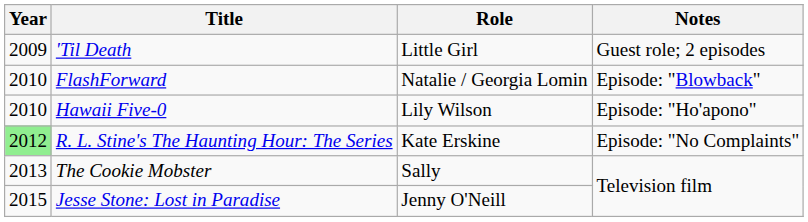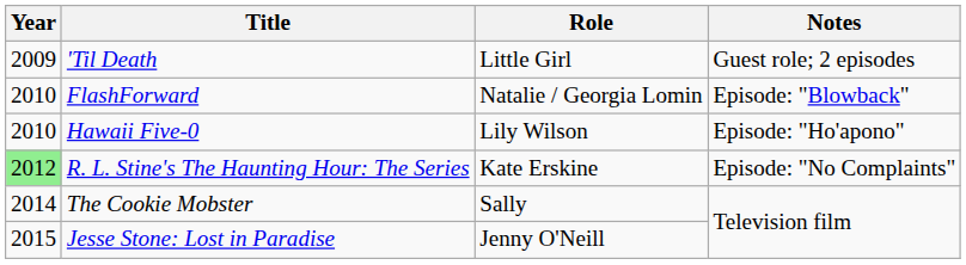The Cookie Mobster | Year: 2013 -> 2014
